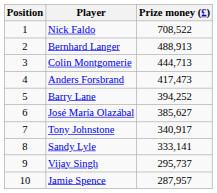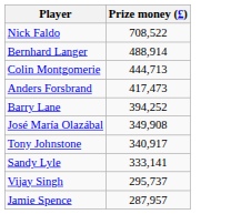- column: Position | 1 | 2 | 3 | 4 | 5 | 6 | 7 | 8 | 9 | 10
Bernhard Langer | Prize money (£): 488,913 -> 488,914
José María Olazábal | Prize money (£): 385,627 -> 349,908
